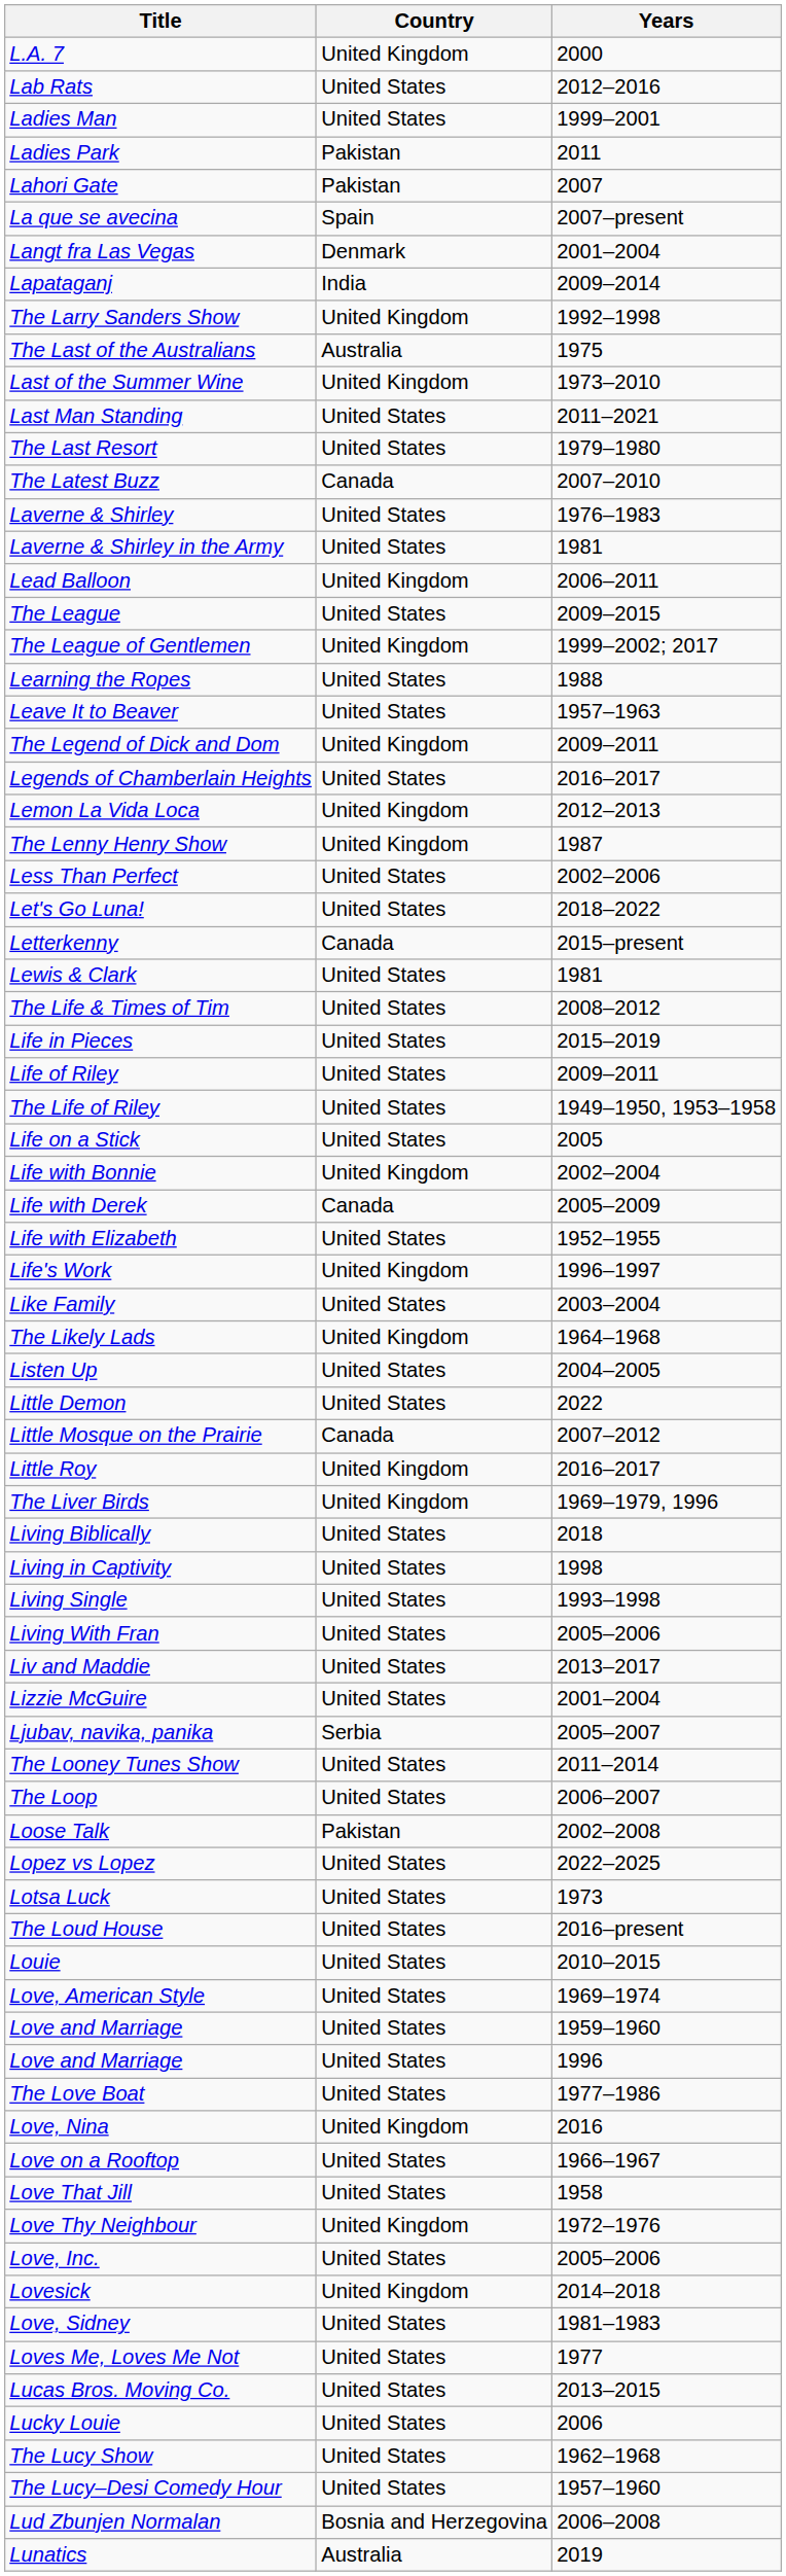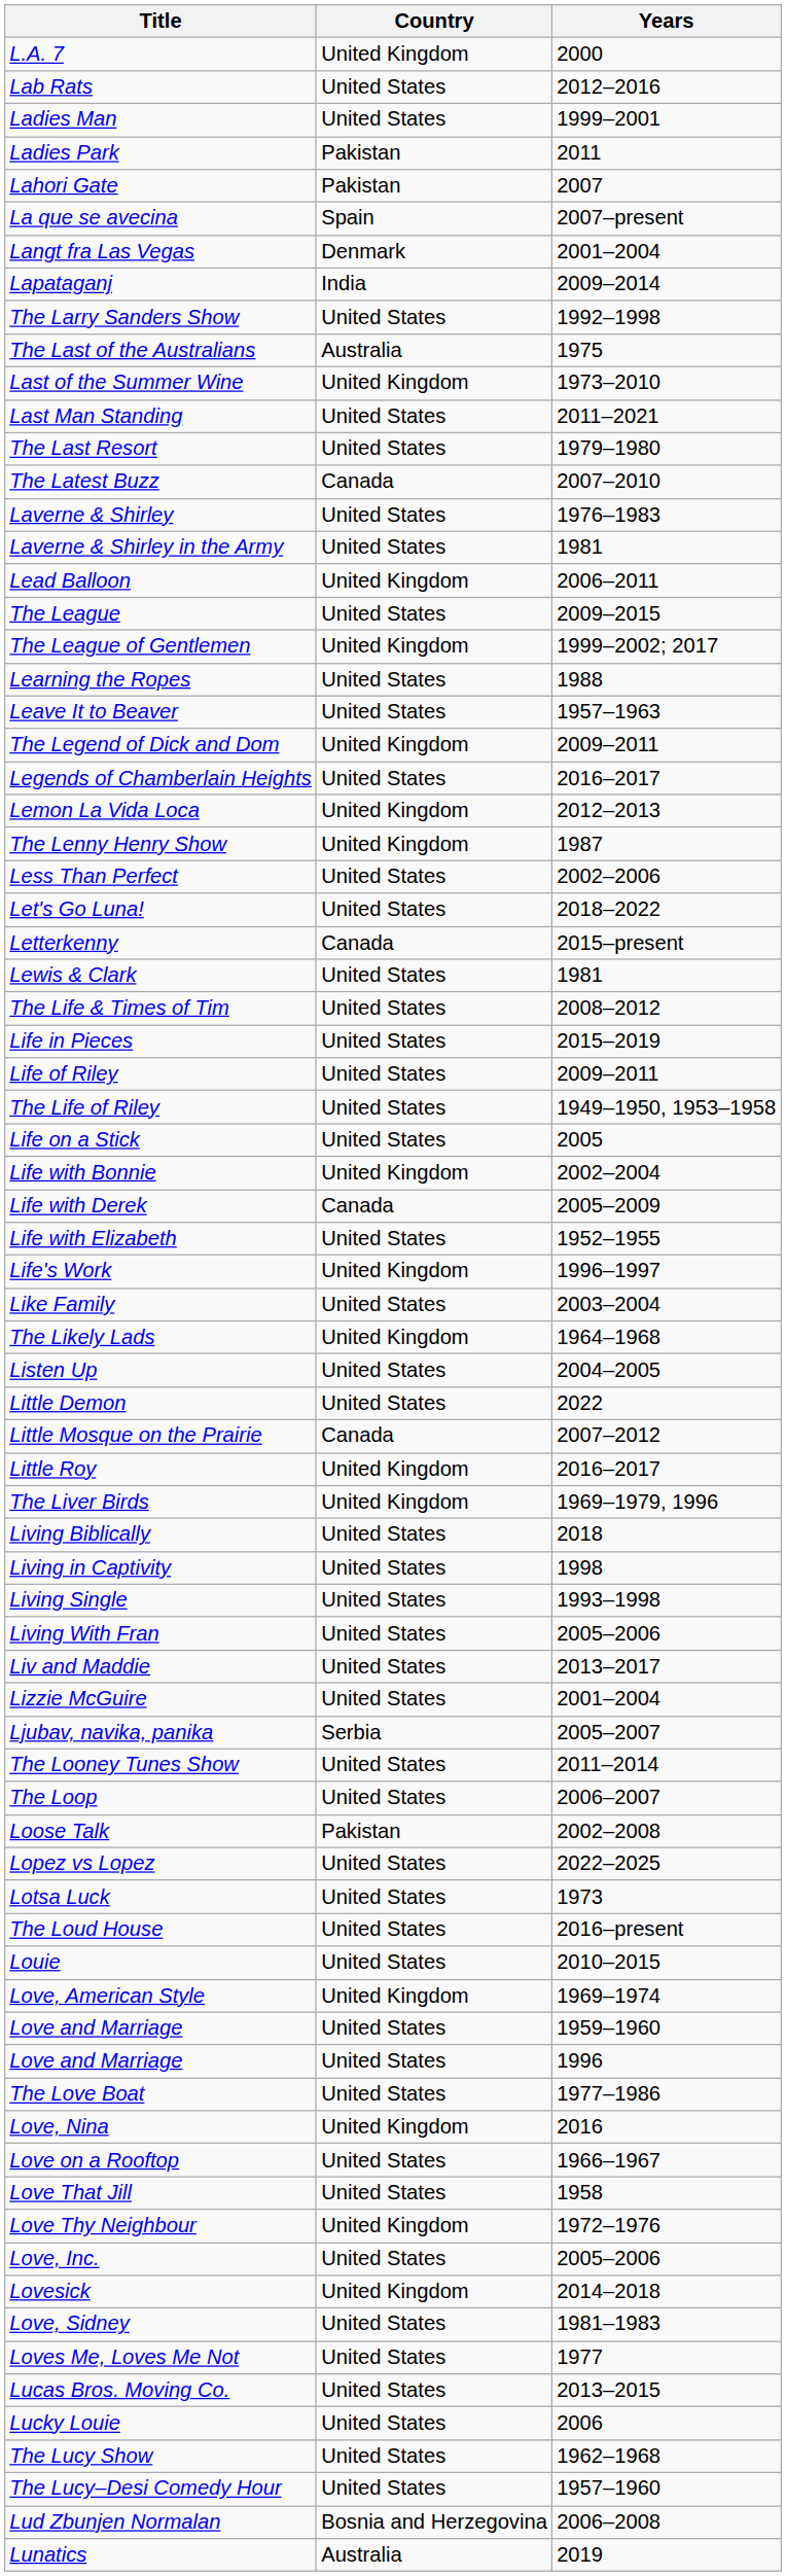The Larry Sanders Show | Country: United Kingdom -> United States
Love, American Style | Country: United States -> United Kingdom
